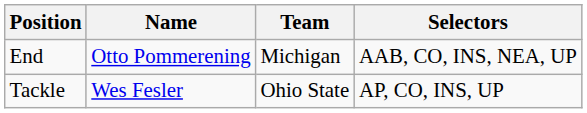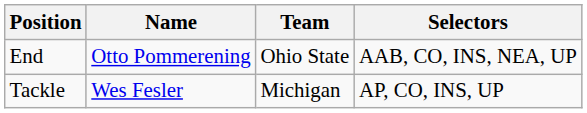End | Team: Michigan -> Ohio State
Tackle | Team: Ohio State -> Michigan
